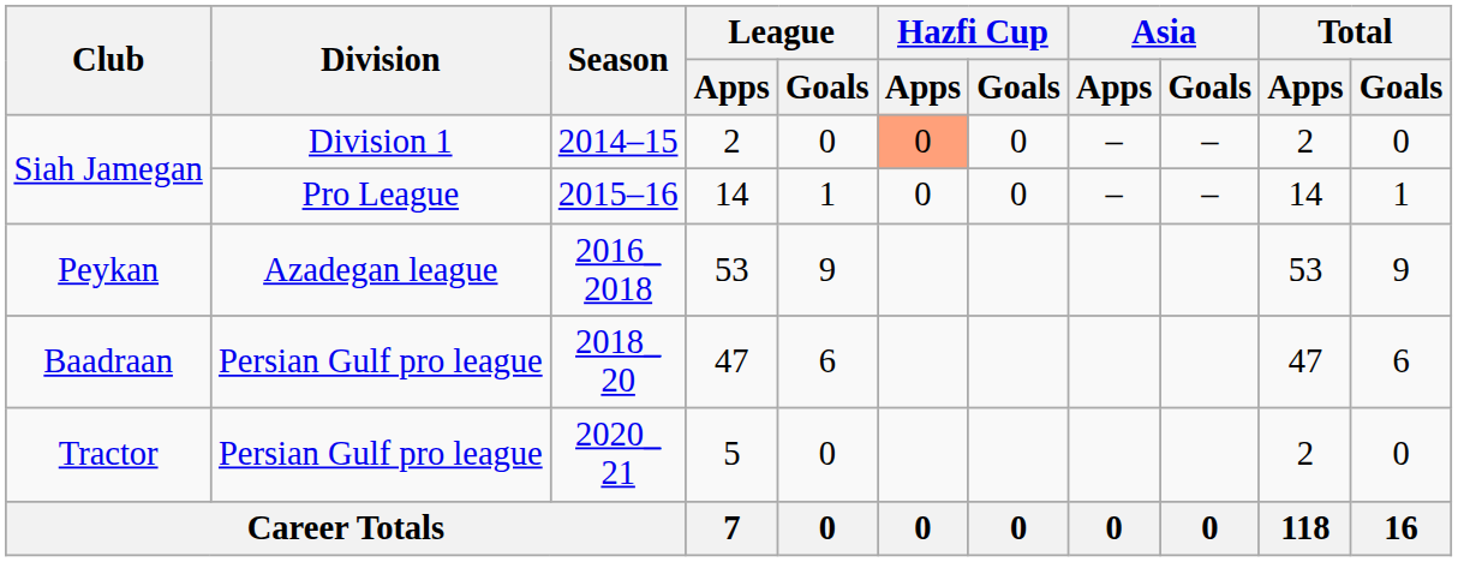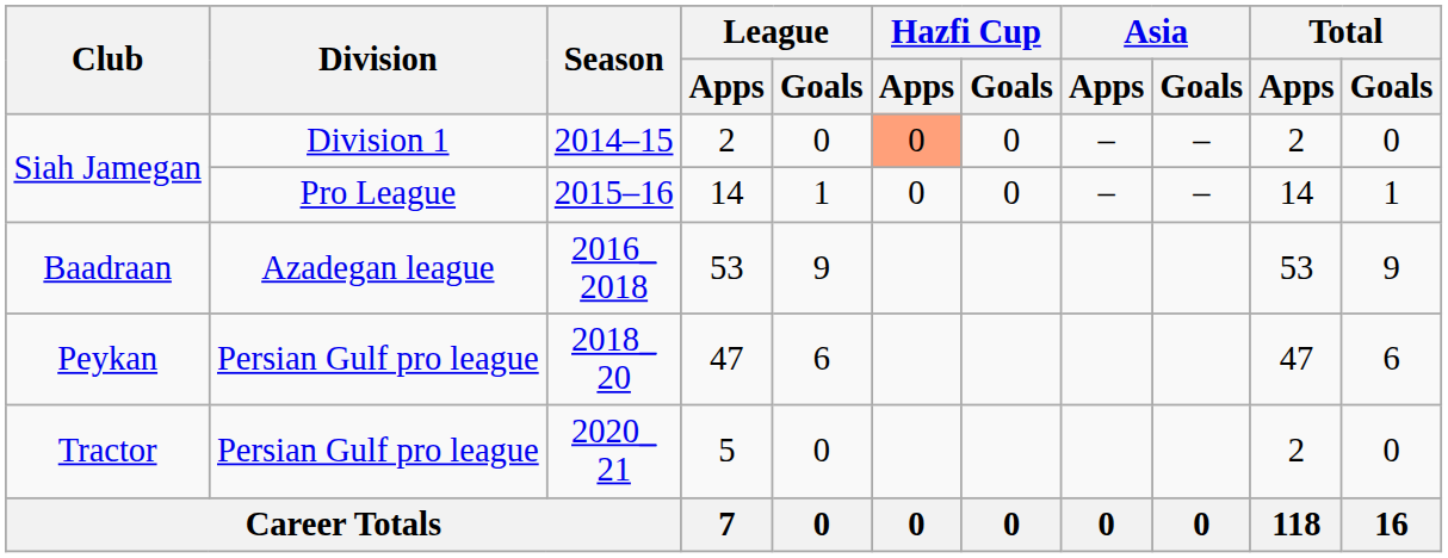2016_ 2018 | Club: Peykan -> Baadraan
2018_ 20 | Club: Baadraan -> Peykan
